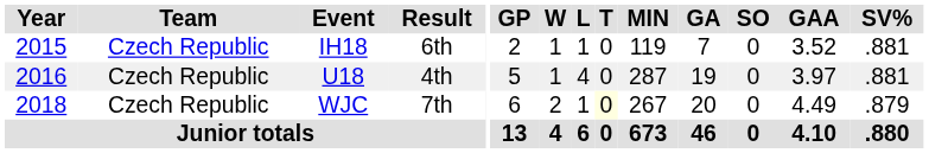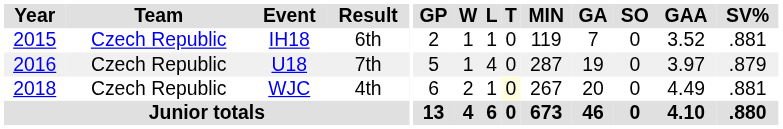U18 | Result: 4th -> 7th
U18 | SV%: .881 -> .879
WJC | Result: 7th -> 4th
WJC | SV%: .879 -> .881
